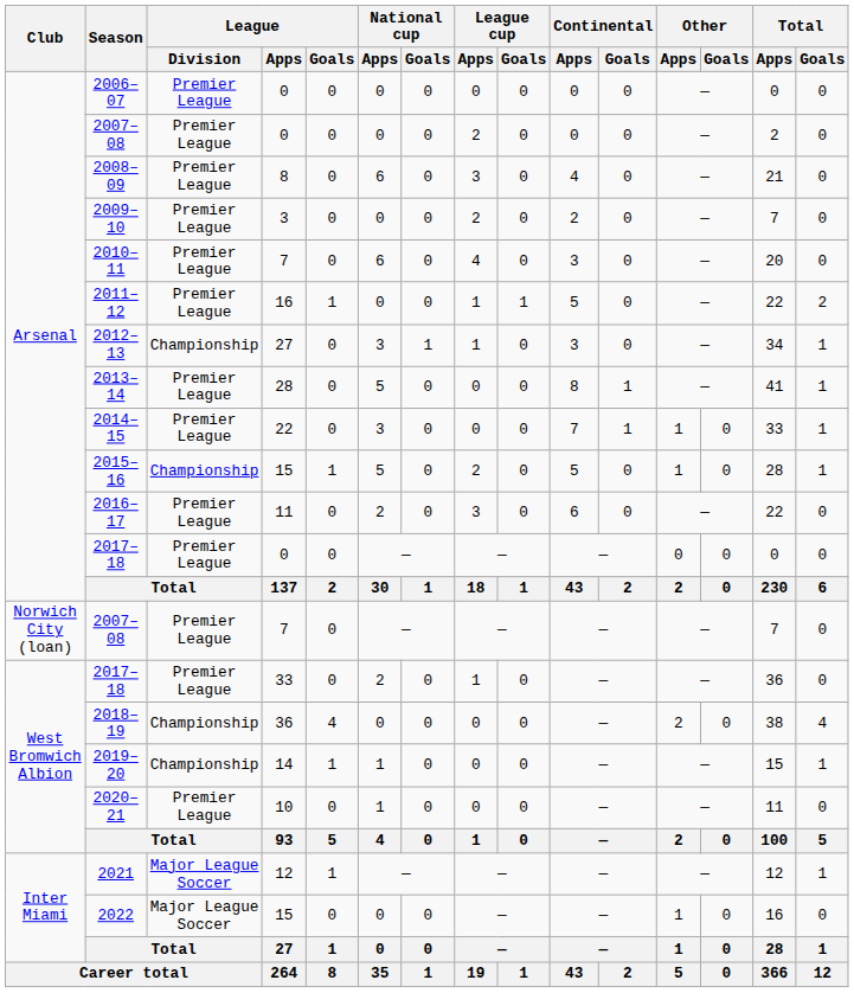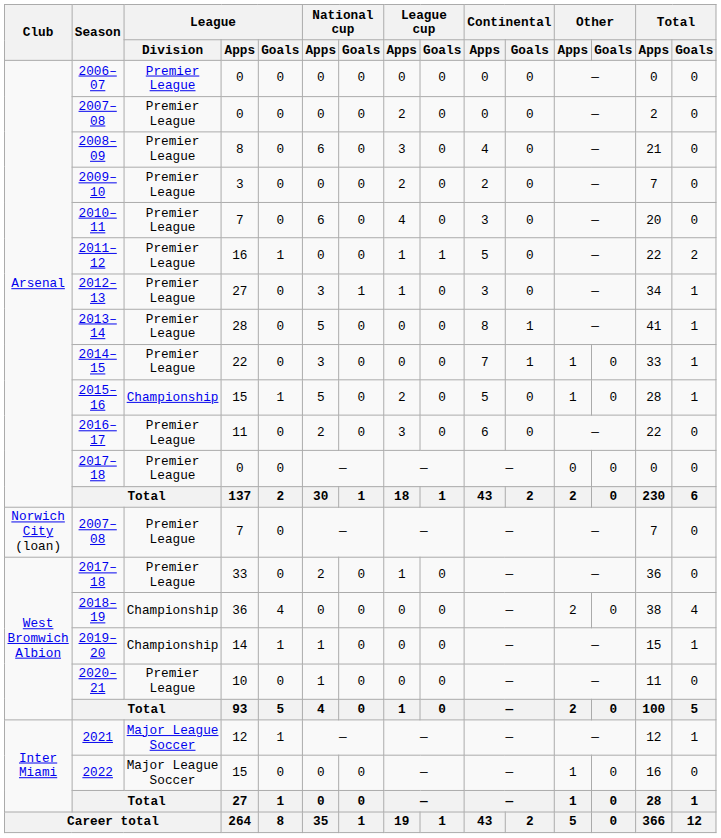2012–13 | League / Division: Championship -> Premier League
